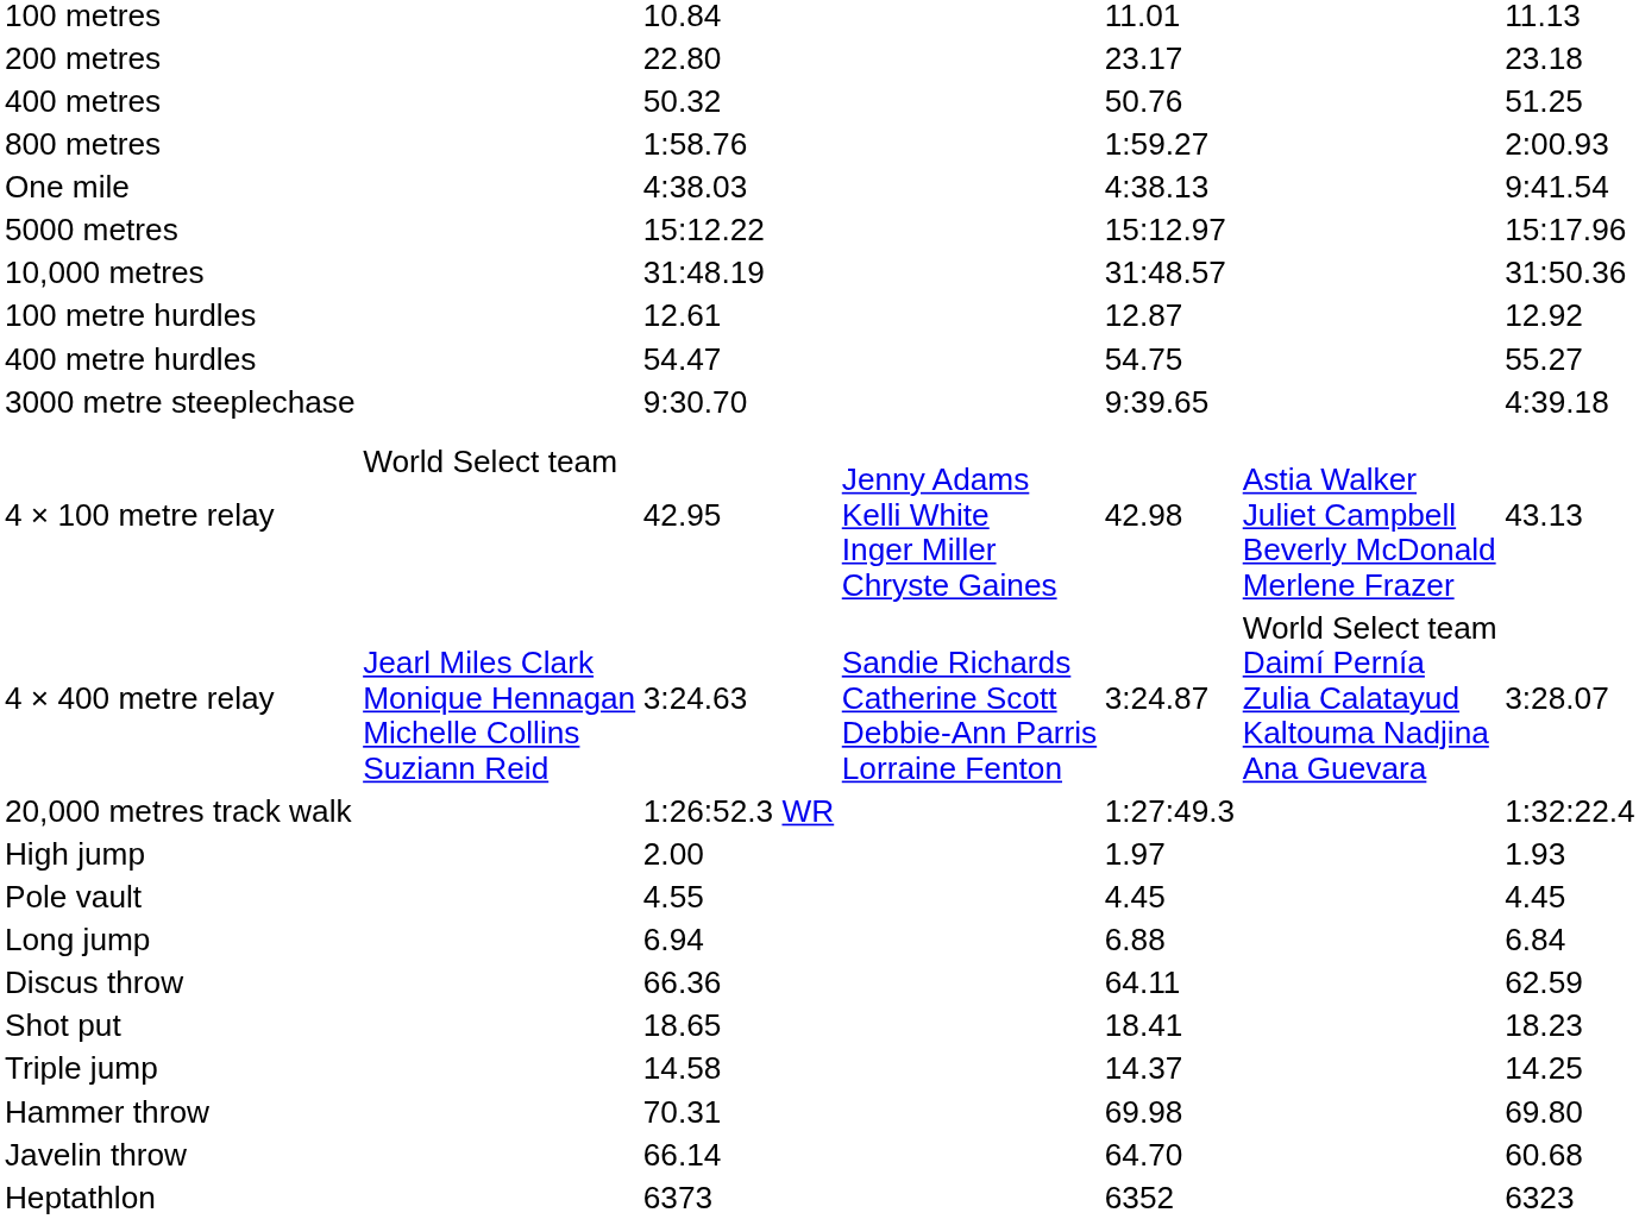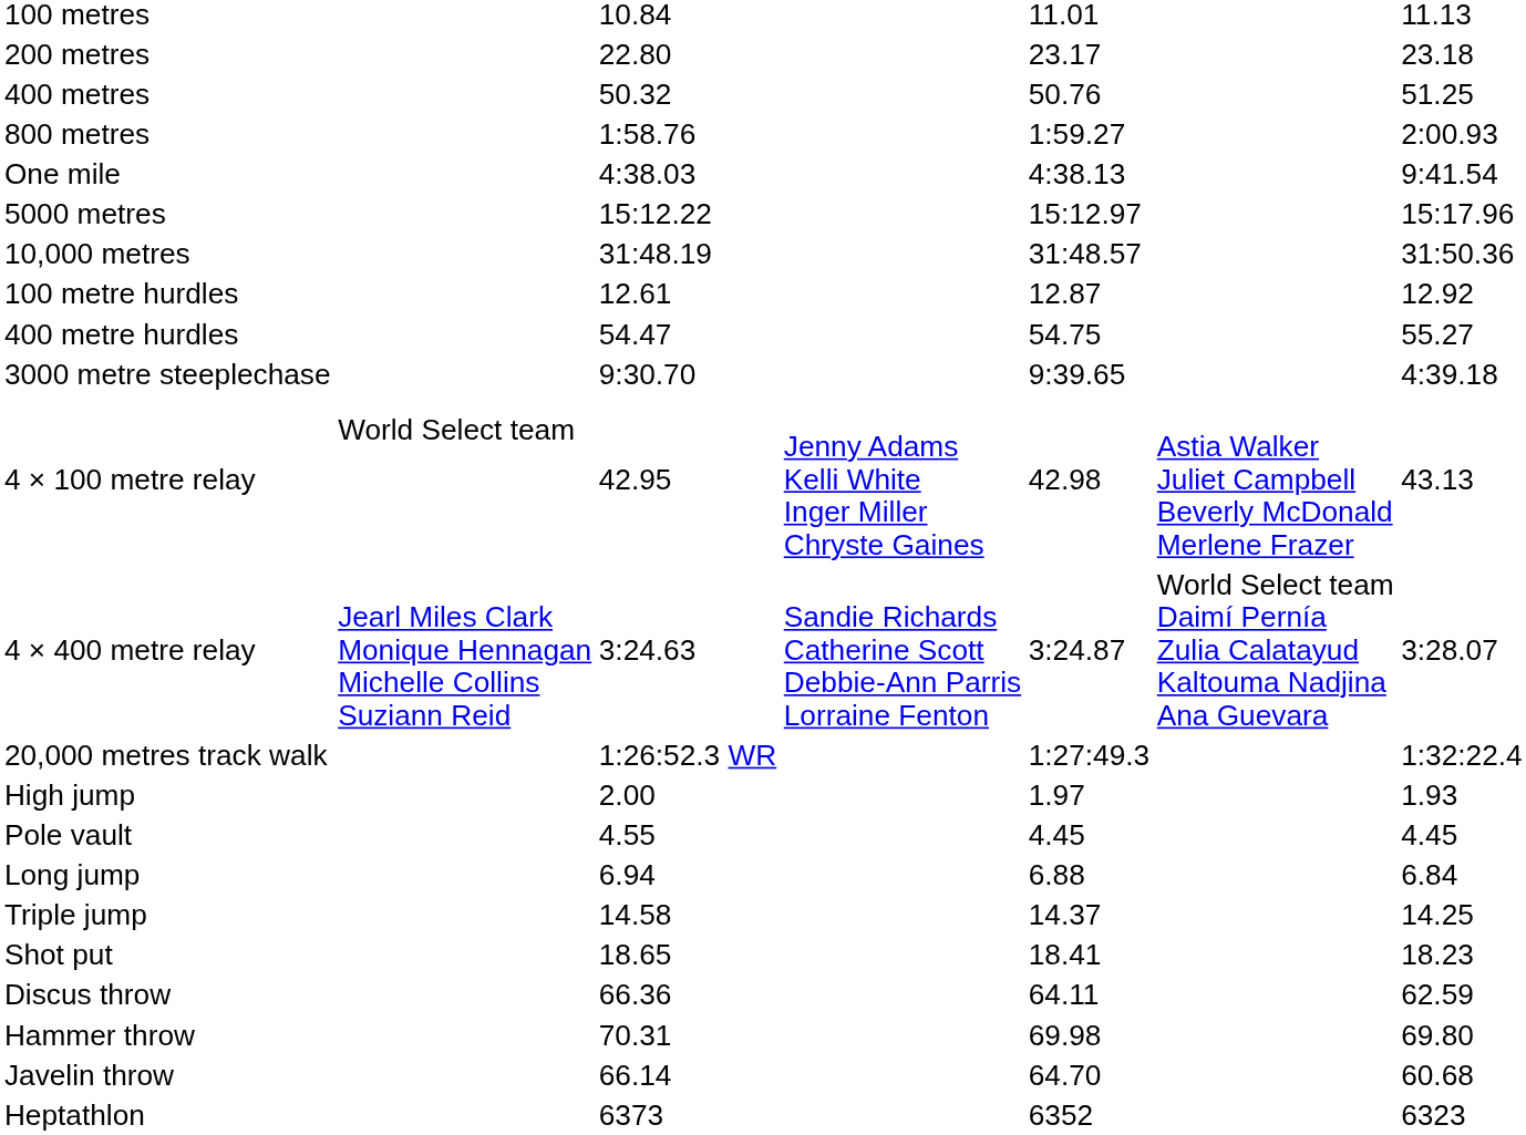rows swapped: Triple jump <-> Discus throw
